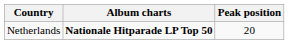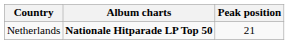Netherlands | Peak position: 20 -> 21
